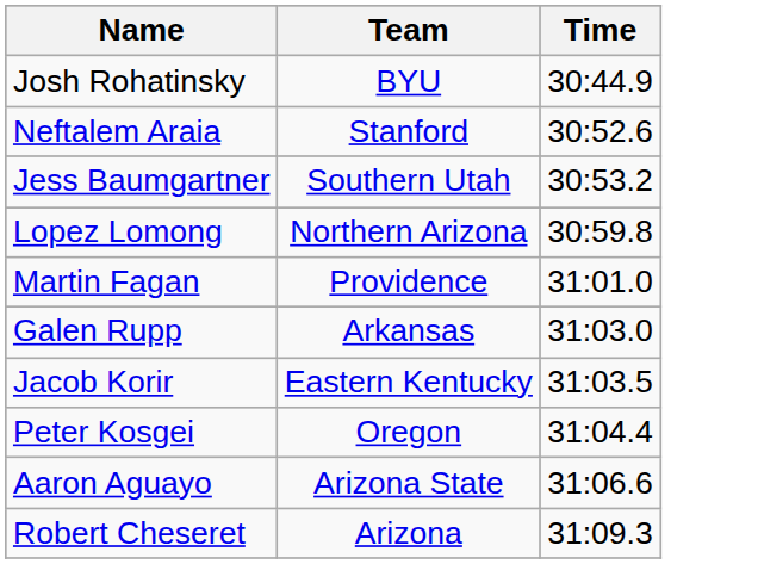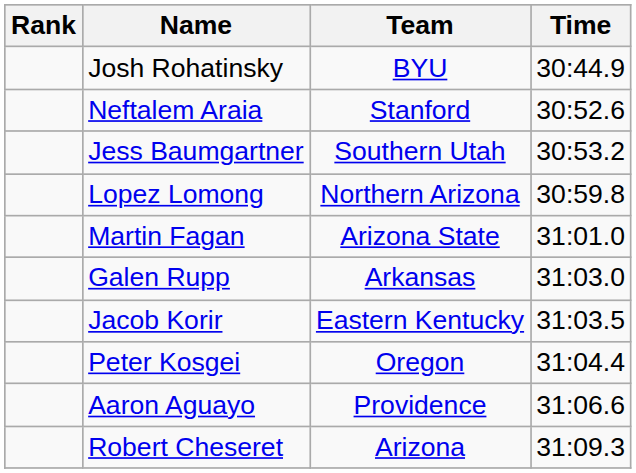+ column: Rank
Martin Fagan | Team: Providence -> Arizona State
Aaron Aguayo | Team: Arizona State -> Providence
